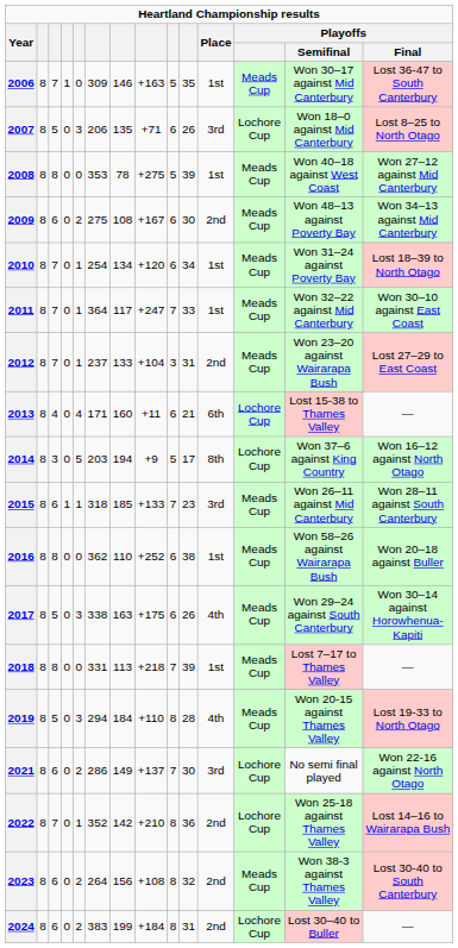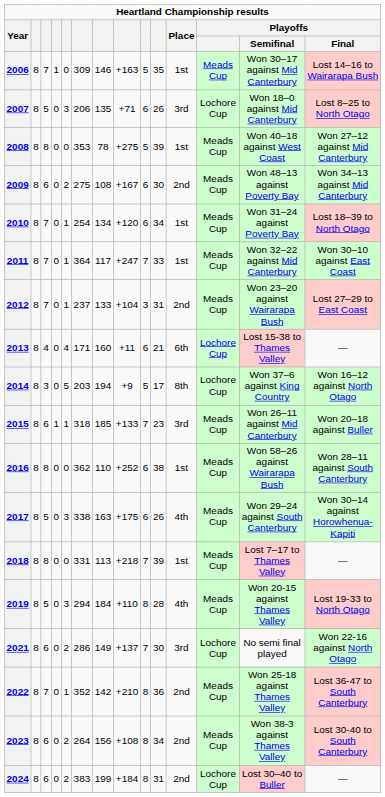2006 | Playoffs / Final: Lost 36-47 to South Canterbury -> Lost 14–16 to Wairarapa Bush
2015 | Playoffs / Final: Won 28–11 against South Canterbury -> Won 20–18 against Buller
2016 | Playoffs / Final: Won 20–18 against Buller -> Won 28–11 against South Canterbury
2022 | Playoffs: Lochore Cup -> Meads Cup
2022 | Playoffs / Final: Lost 14–16 to Wairarapa Bush -> Lost 36-47 to South Canterbury
2023 | column 10: 32 -> 34
